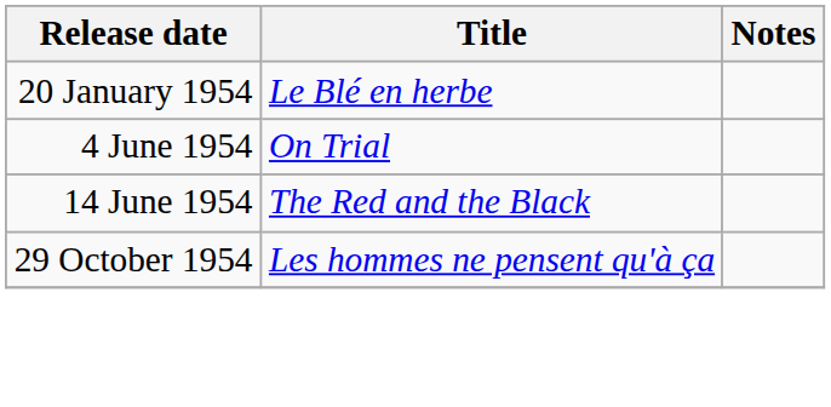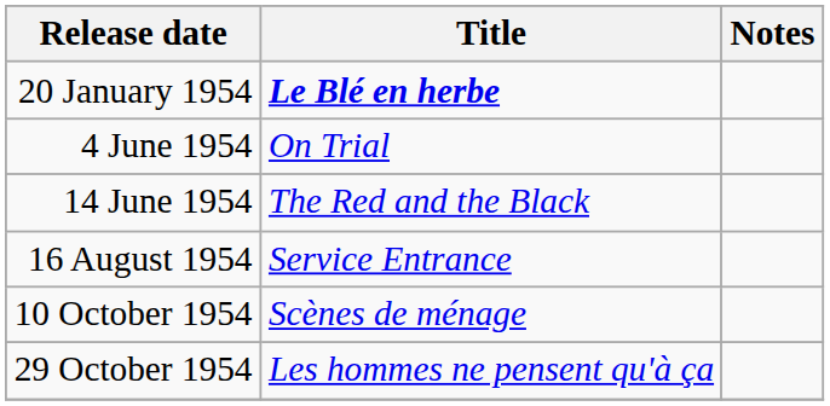20 January 1954 | Title: normal -> bold
+ row: 16 August 1954 | Service Entrance
+ row: 10 October 1954 | Scènes de ménage
